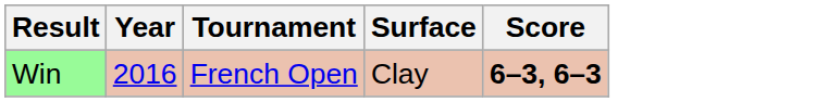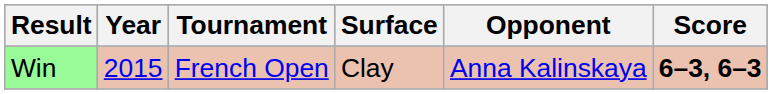+ column: Opponent | Anna Kalinskaya
Win | Year: 2016 -> 2015
